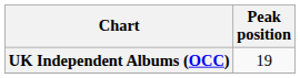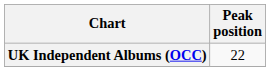UK Independent Albums (OCC) | Peak position: 19 -> 22
